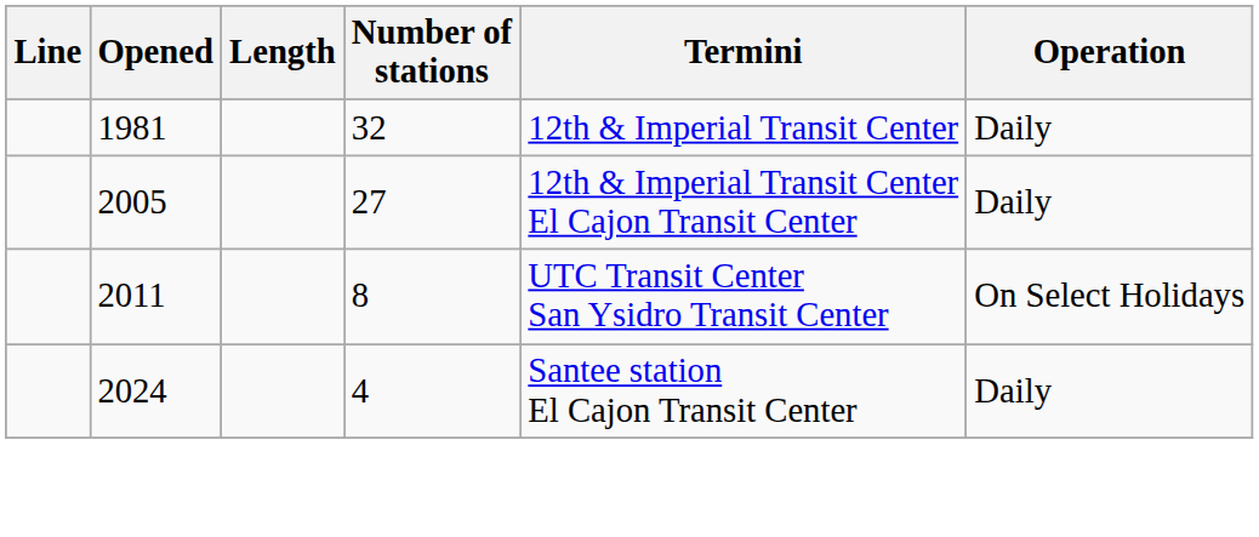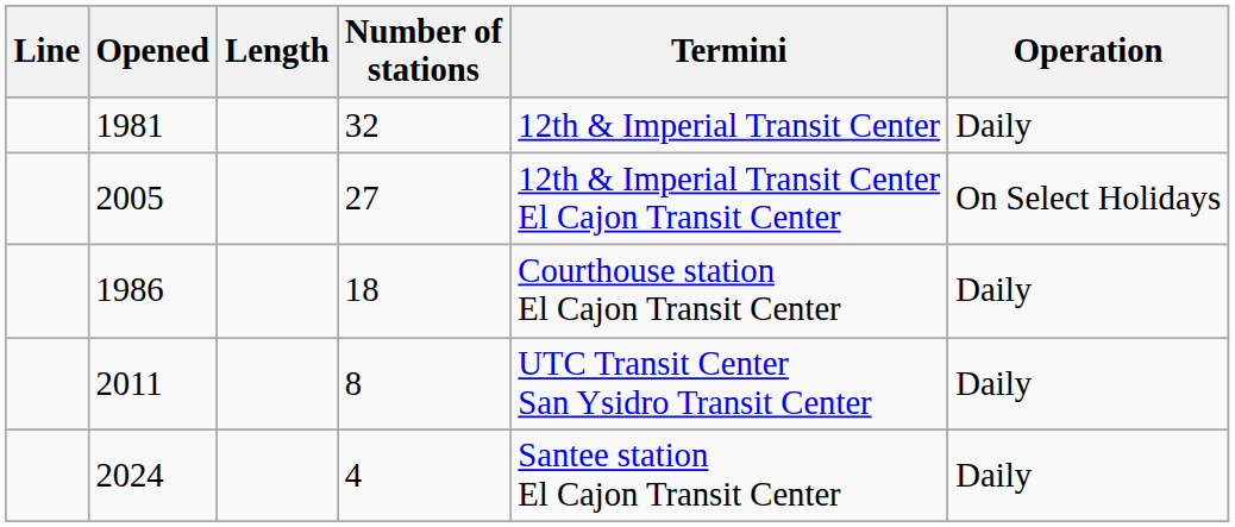2005 | Operation: Daily -> On Select Holidays
+ row: 1986 | 18 | Courthouse station El Cajon Transit Center | Daily
2011 | Operation: On Select Holidays -> Daily
